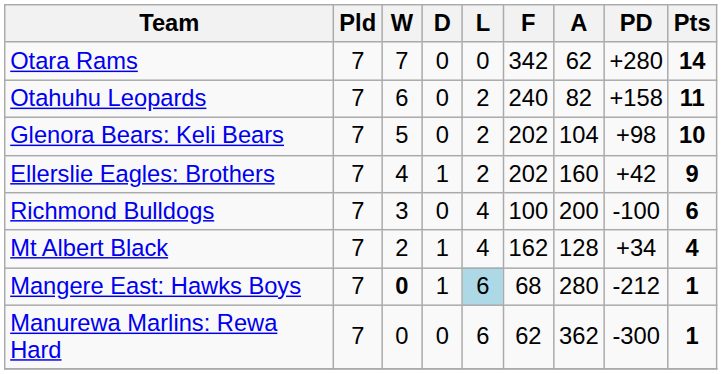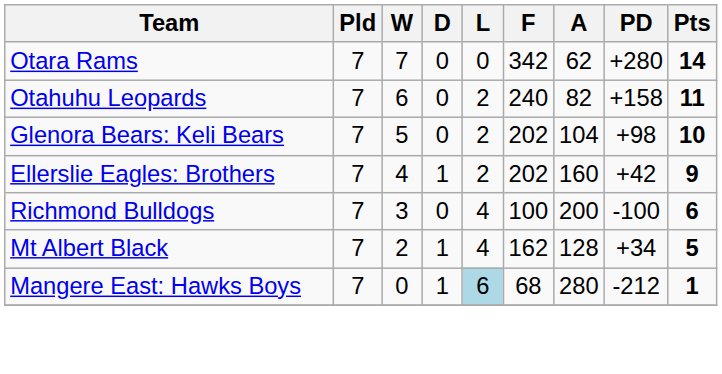Mt Albert Black | Pts: 4 -> 5
Mangere East: Hawks Boys | W: bold -> normal
- row: Manurewa Marlins: Rewa Hard | 7 | 0 | 0 | 6 | 62 | 362 | -300 | 1
